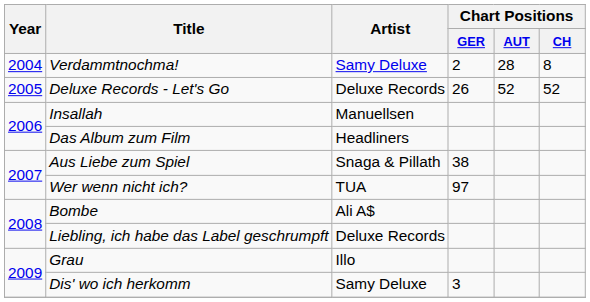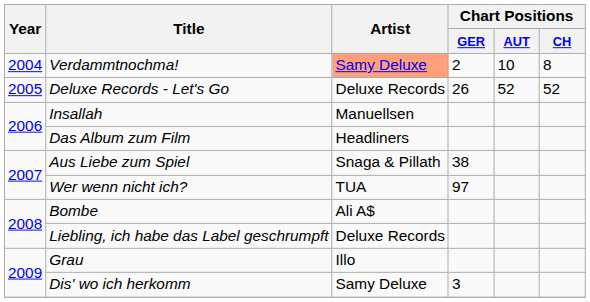Verdammtnochma! | Artist: no background -> lightsalmon background
Verdammtnochma! | Chart Positions / AUT: 28 -> 10
